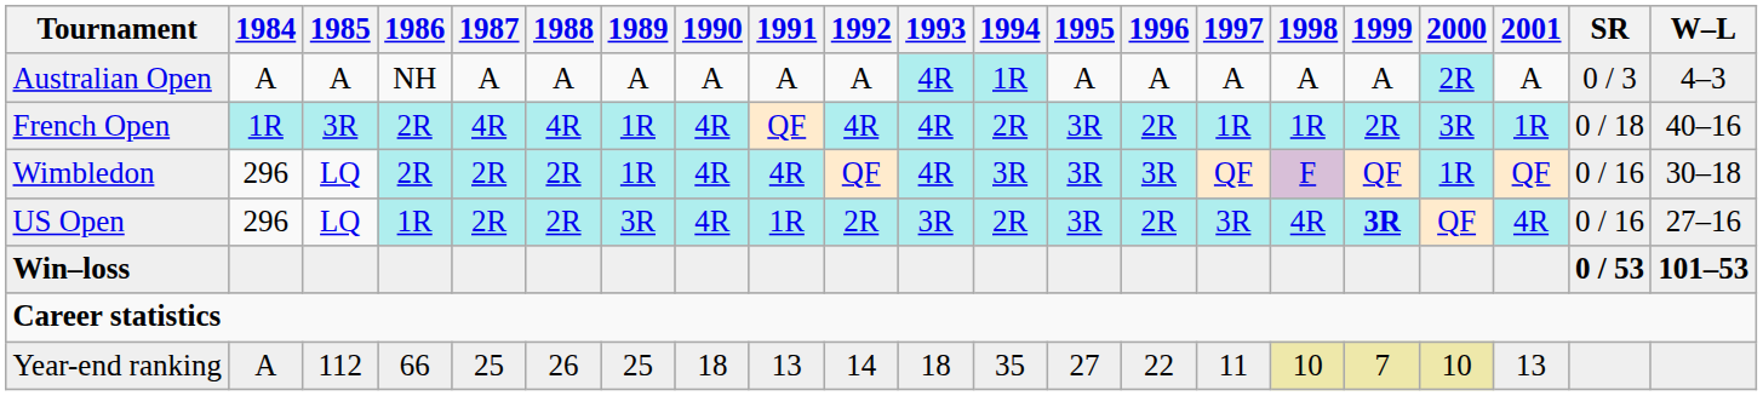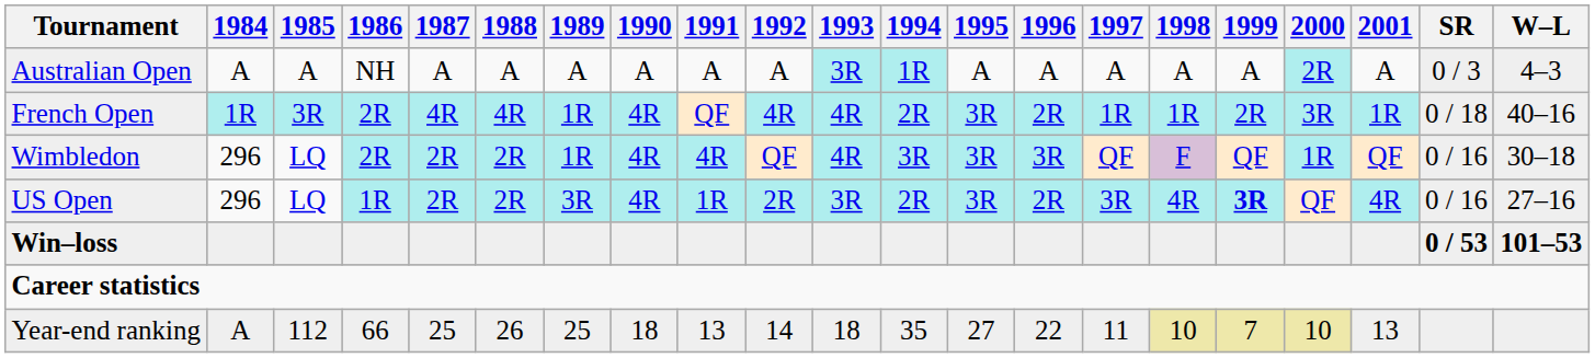Australian Open | 1993: 4R -> 3R
